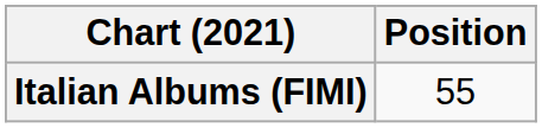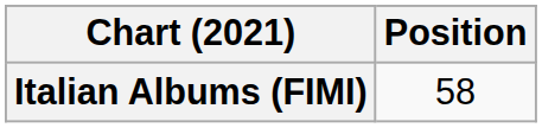Italian Albums (FIMI) | Position: 55 -> 58
